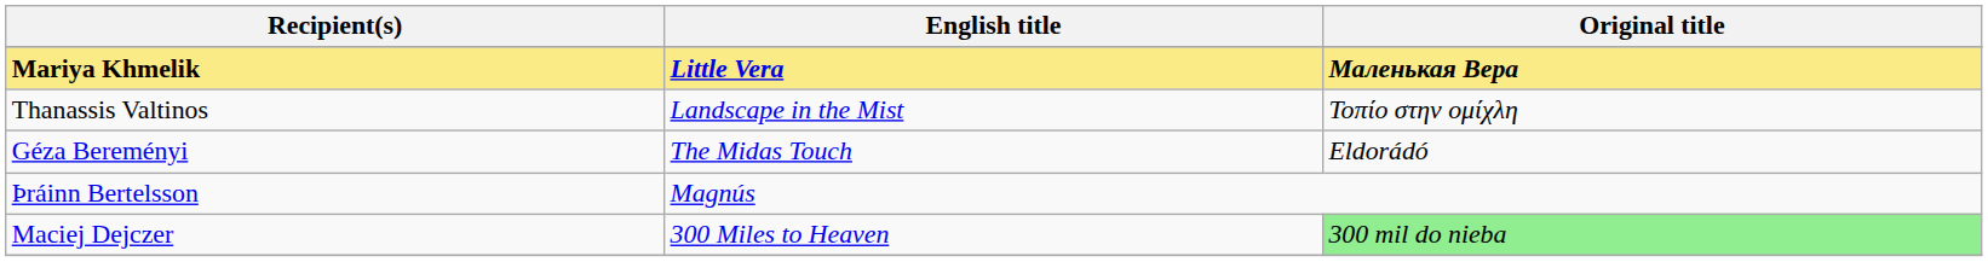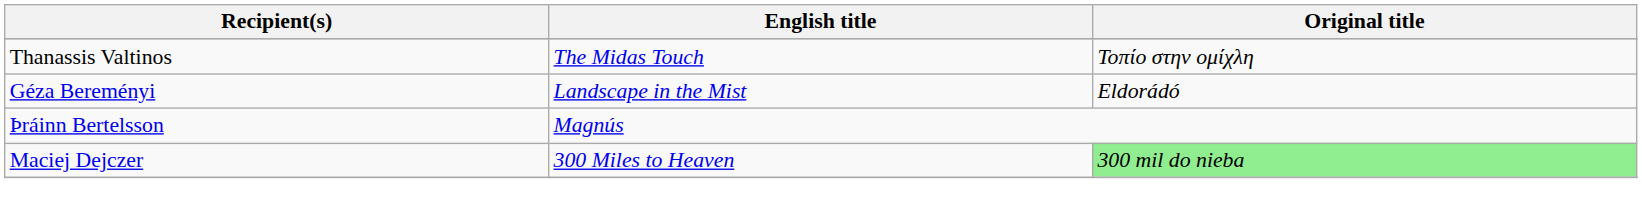- row: Mariya Khmelik | Little Vera | Маленькая Вера
Thanassis Valtinos | English title: Landscape in the Mist -> The Midas Touch
Géza Bereményi | English title: The Midas Touch -> Landscape in the Mist
